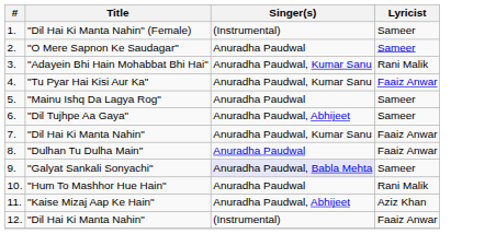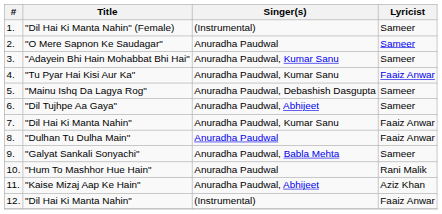"Adayein Bhi Hain Mohabbat Bhi Hai" | Lyricist: Rani Malik -> Sameer
"Mainu Ishq Da Lagya Rog" | Singer(s): Anuradha Paudwal -> Anuradha Paudwal, Debashish Dasgupta
"Galyat Sankali Sonyachi" | Singer(s): lavender background -> no background
